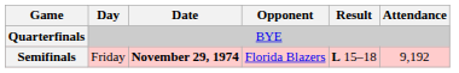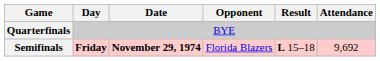Semifinals | Day: normal -> bold
Semifinals | Attendance: 9,192 -> 9,692
